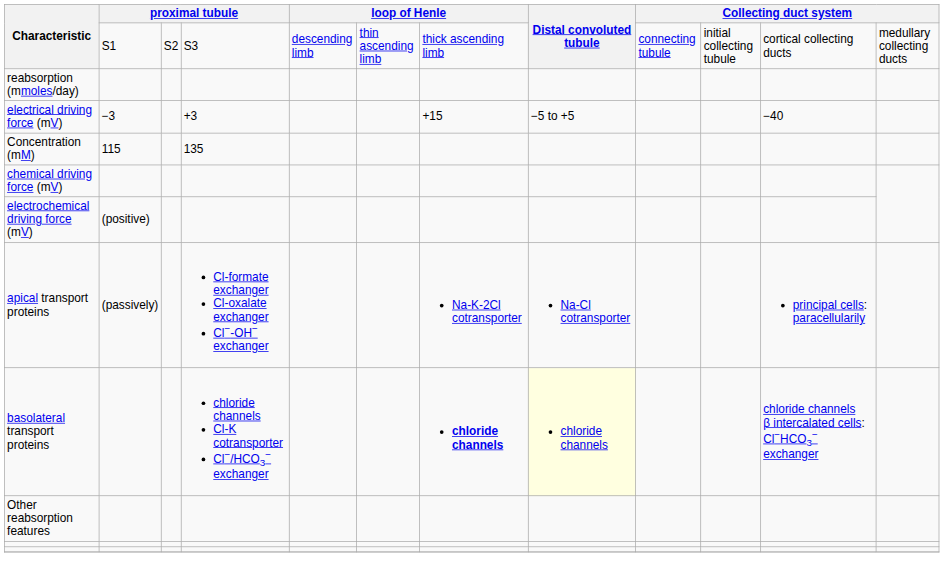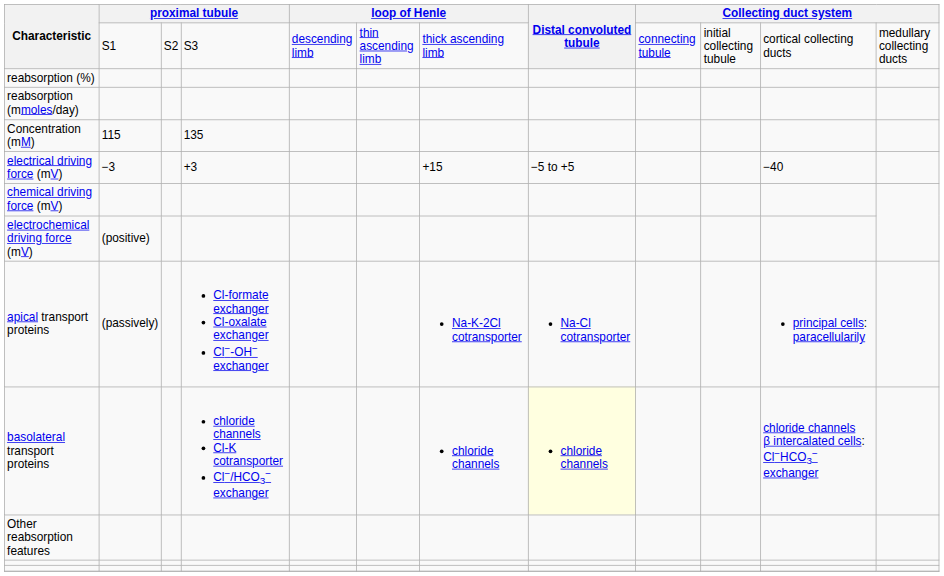+ row: reabsorption (%)
rows swapped: Concentration (mM) <-> electrical driving force (mV)
basolateral transport proteins | column 7: bold -> normal
